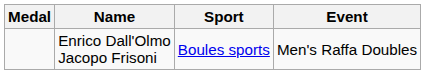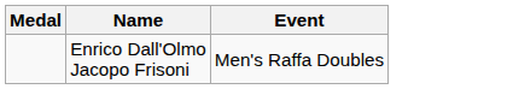- column: Sport | Boules sports
